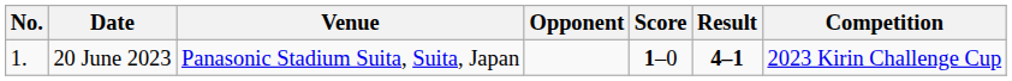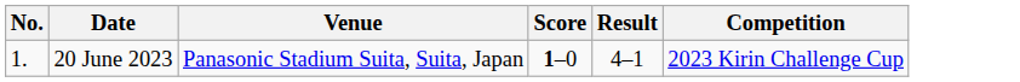- column: Opponent
20 June 2023 | Result: bold -> normal
